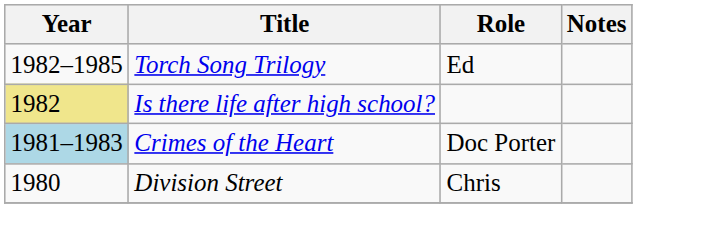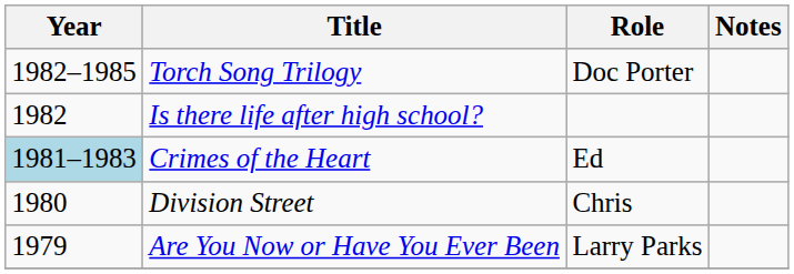Torch Song Trilogy | Role: Ed -> Doc Porter
Is there life after high school? | Year: khaki background -> no background
Crimes of the Heart | Role: Doc Porter -> Ed
+ row: 1979 | Are You Now or Have You Ever Been | Larry Parks
